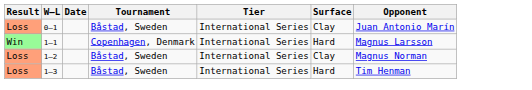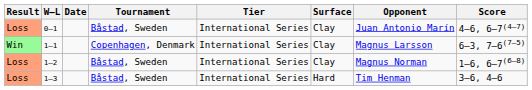+ column: Score | 4–6, 6–7(4–7) | 6–3, 7–6(7–5) | 1–6, 6–7(6–8) | 3–6, 4–6
1–1 | Surface: Hard -> Clay
